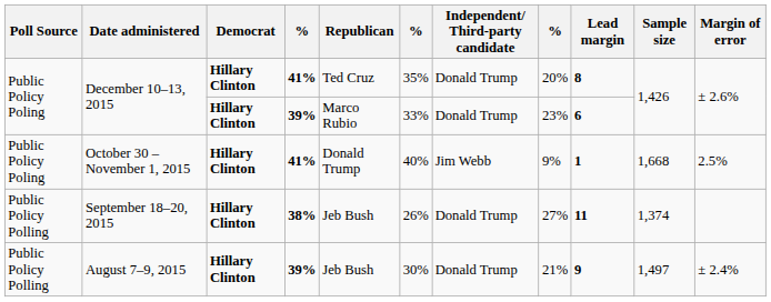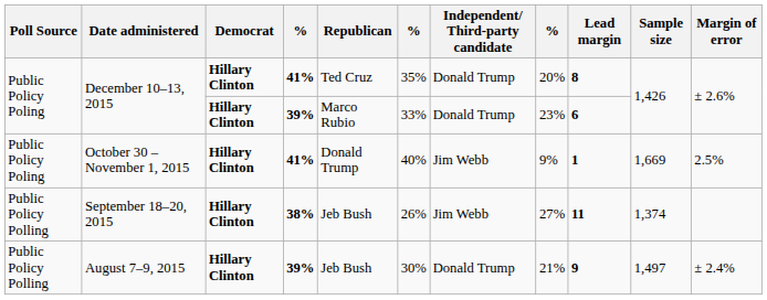October 30 – November 1, 2015 | Sample size: 1,668 -> 1,669
September 18–20, 2015 | Independent/ Third-party candidate: Donald Trump -> Jim Webb
